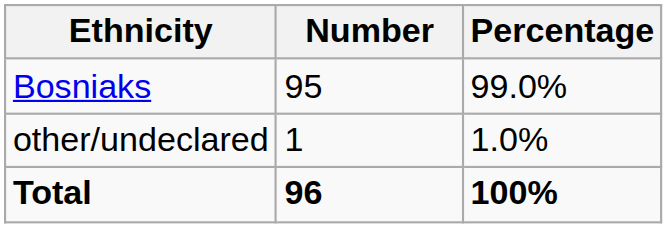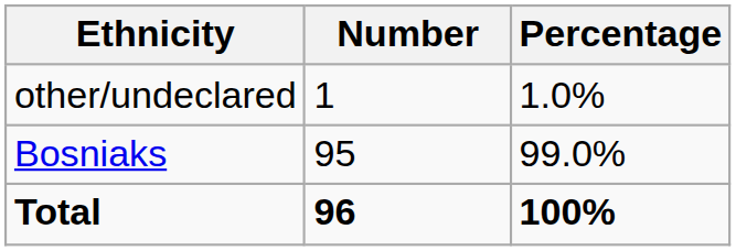rows swapped: Bosniaks <-> other/undeclared
